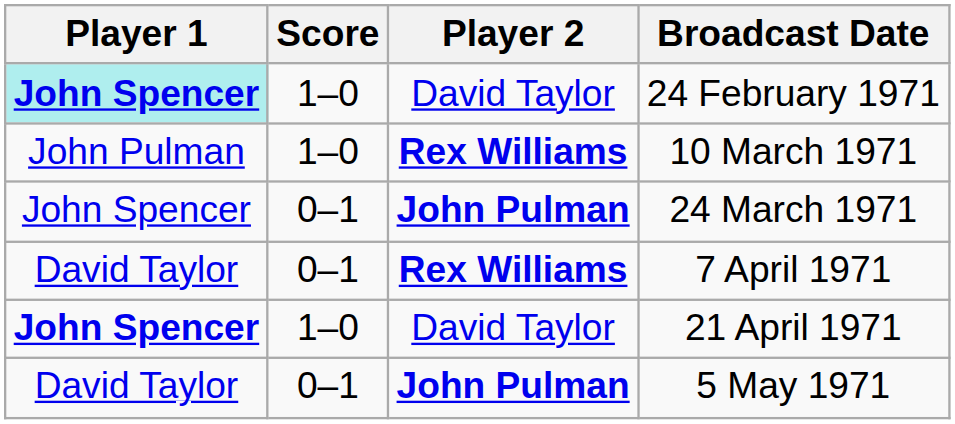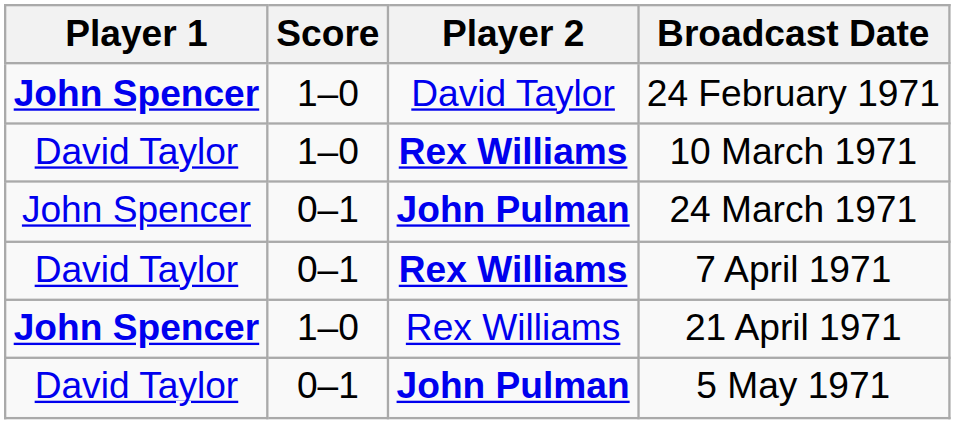24 February 1971 | Player 1: paleturquoise background -> no background
10 March 1971 | Player 1: John Pulman -> David Taylor
21 April 1971 | Player 2: David Taylor -> Rex Williams
